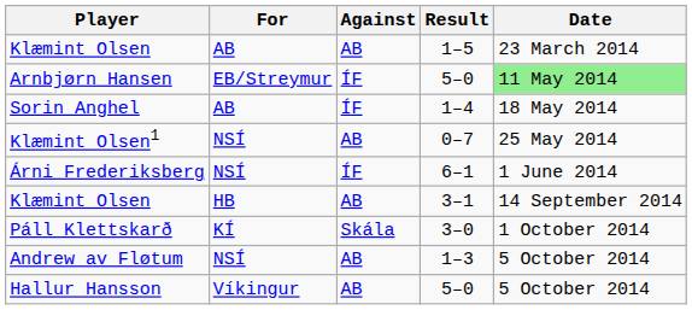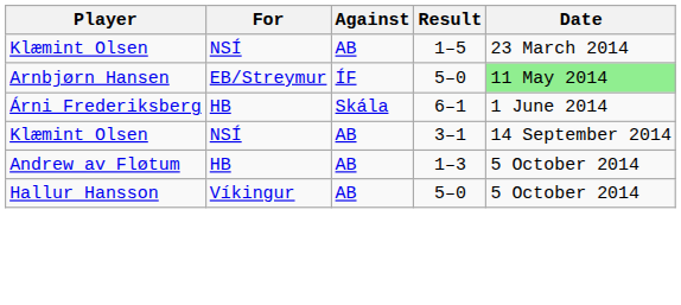Klæmint Olsen / 1–5 | For: AB -> NSÍ
- row: Sorin Anghel | AB | ÍF | 1–4 | 18 May 2014
- row: Klæmint Olsen1 | NSÍ | AB | 0–7 | 25 May 2014
Árni Frederiksberg | For: NSÍ -> HB
Árni Frederiksberg | Against: ÍF -> Skála
Klæmint Olsen / 3–1 | For: HB -> NSÍ
- row: Páll Klettskarð | KÍ | Skála | 3–0 | 1 October 2014
Andrew av Fløtum | For: NSÍ -> HB
